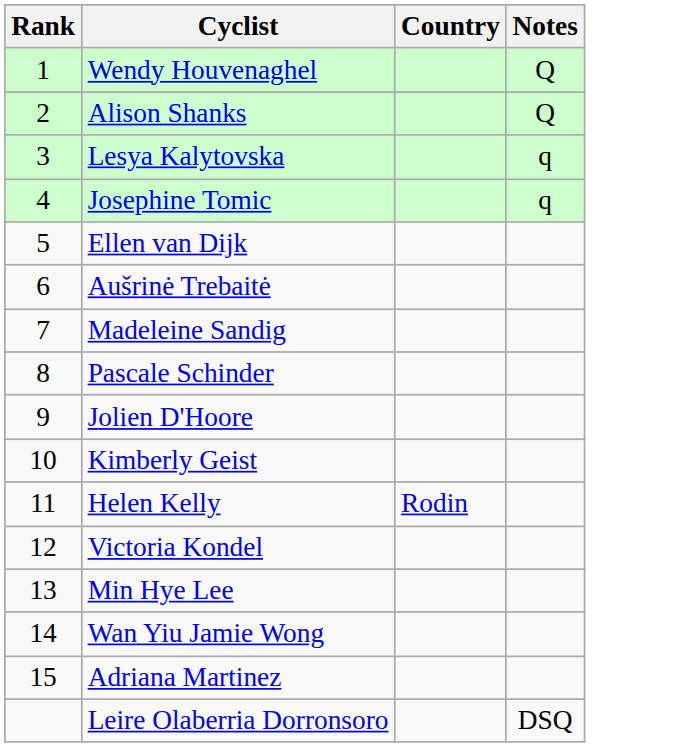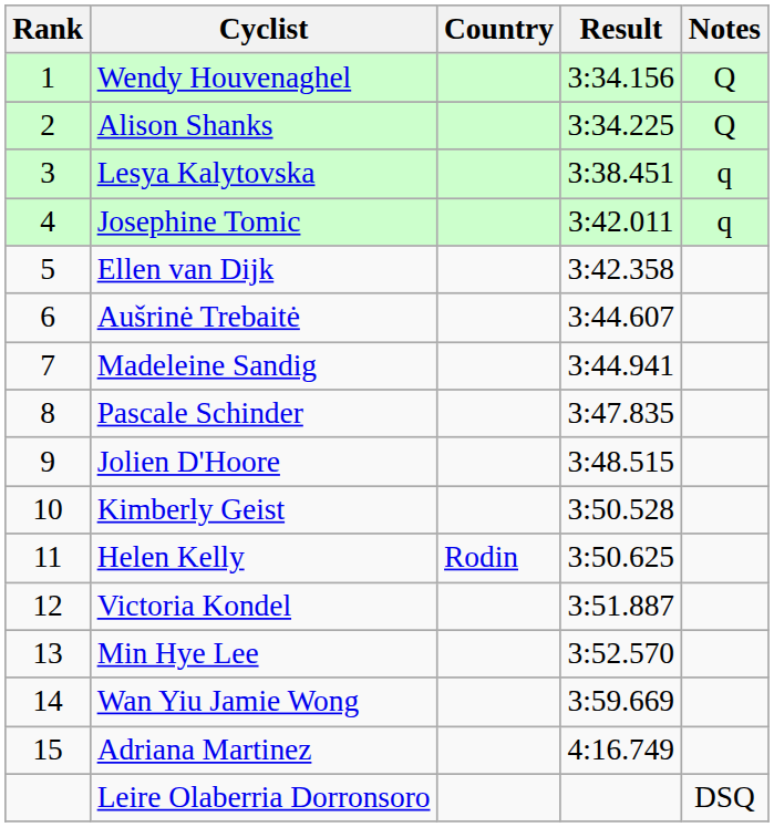+ column: Result | 3:34.156 | 3:34.225 | 3:38.451 | 3:42.011 | 3:42.358 | 3:44.607 | 3:44.941 | 3:47.835 | 3:48.515 | 3:50.528 | 3:50.625 | 3:51.887 | 3:52.570 | 3:59.669 | 4:16.749
